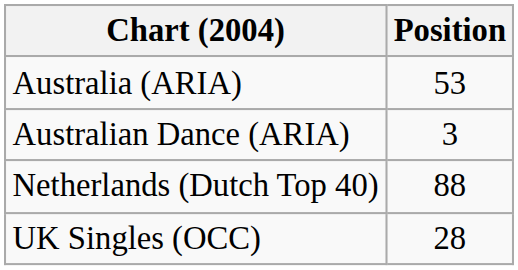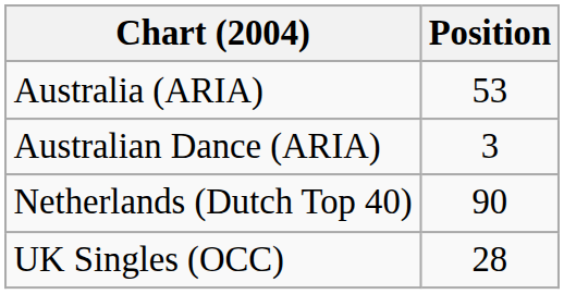Netherlands (Dutch Top 40) | Position: 88 -> 90
